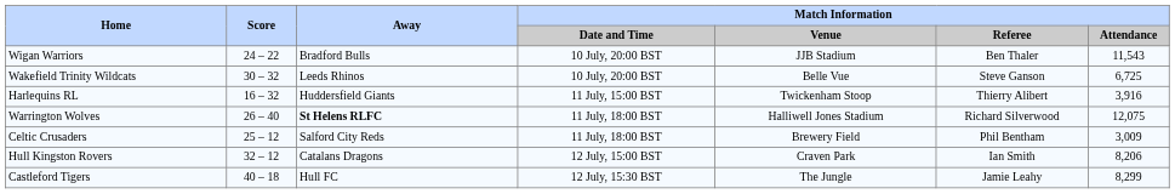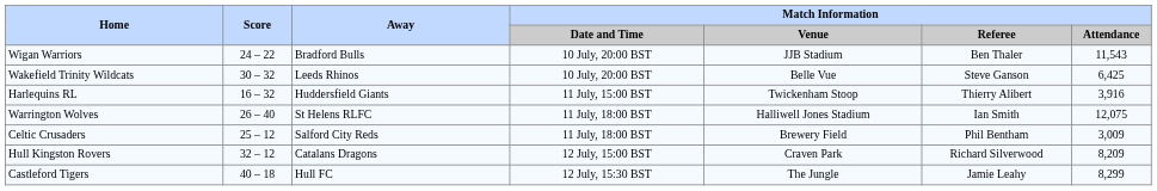Wakefield Trinity Wildcats | Match Information / Attendance: 6,725 -> 6,425
Warrington Wolves | Away: bold -> normal
Warrington Wolves | Match Information / Referee: Richard Silverwood -> Ian Smith
Hull Kingston Rovers | Match Information / Referee: Ian Smith -> Richard Silverwood
Hull Kingston Rovers | Match Information / Attendance: 8,206 -> 8,209
